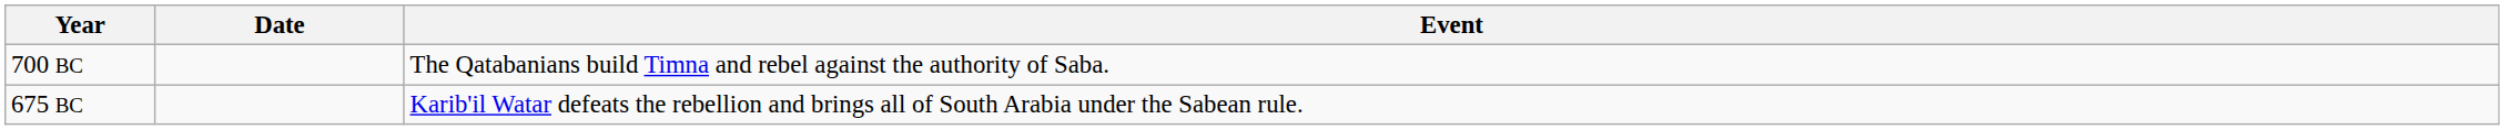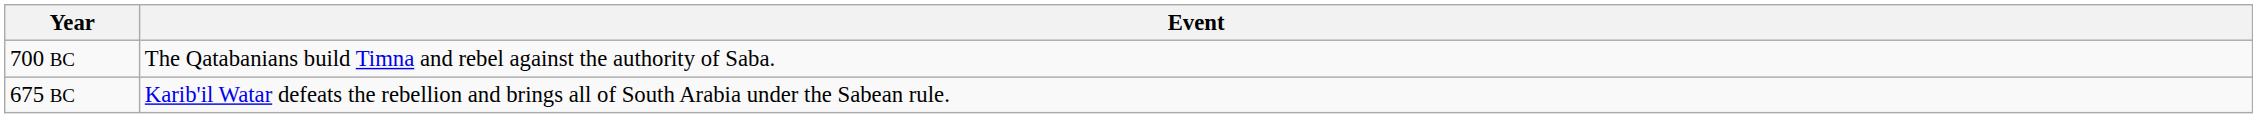- column: Date
